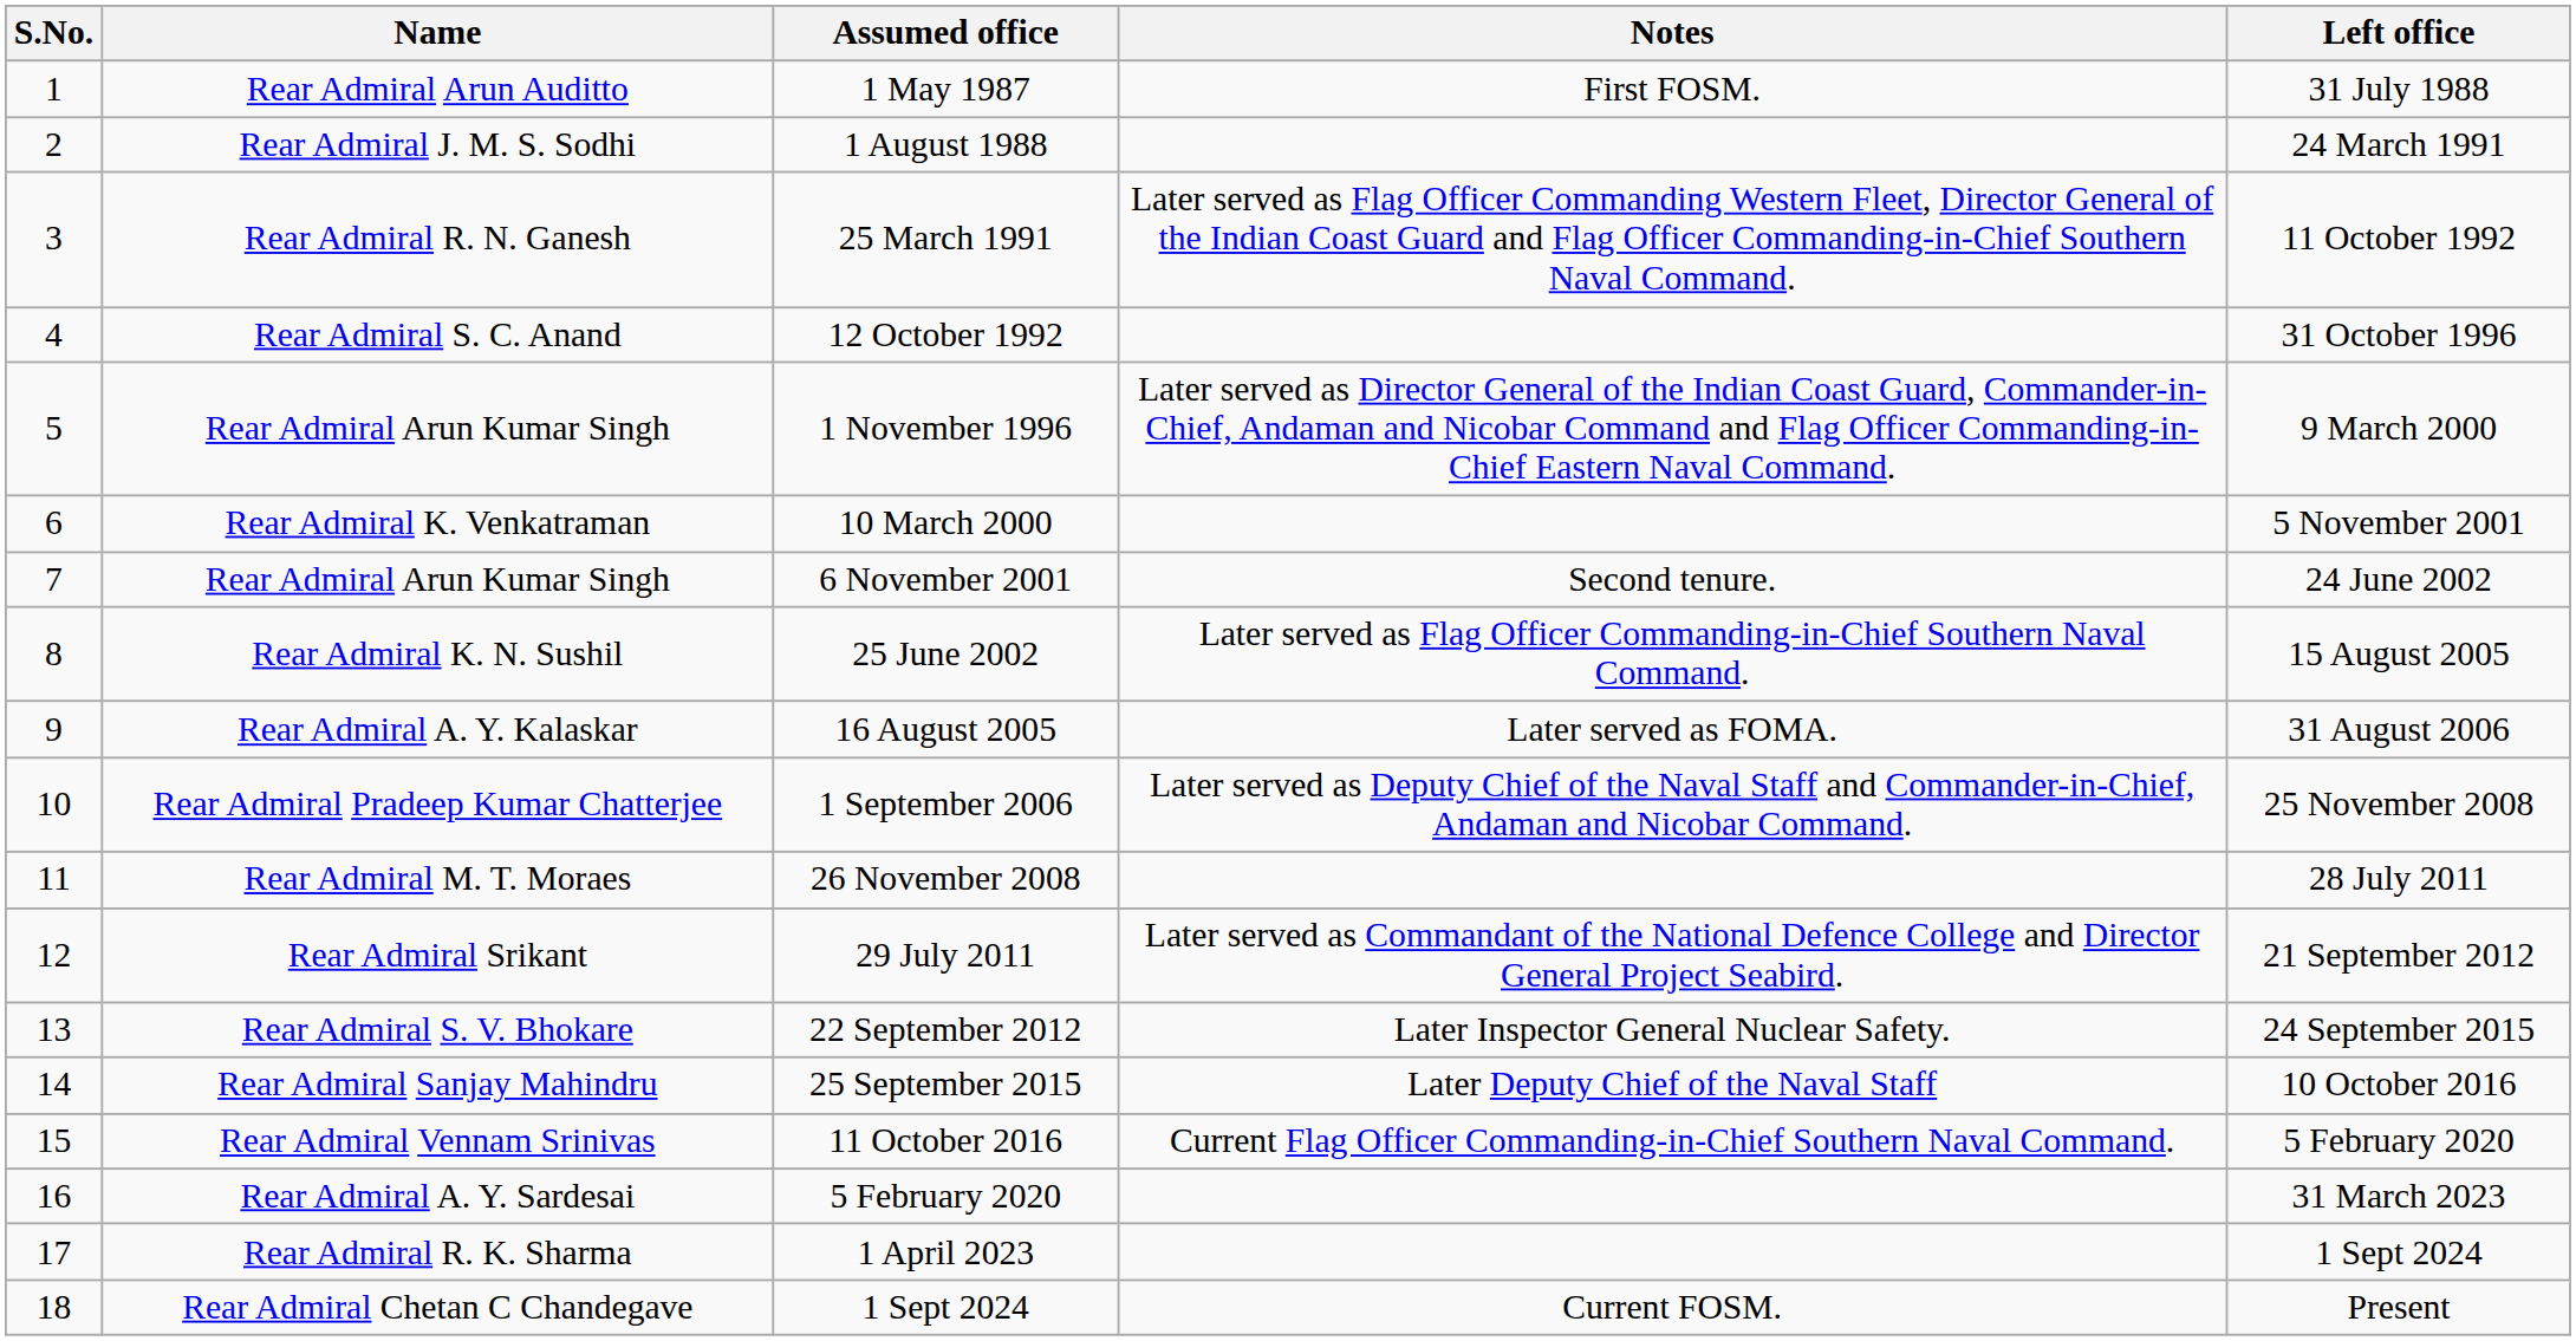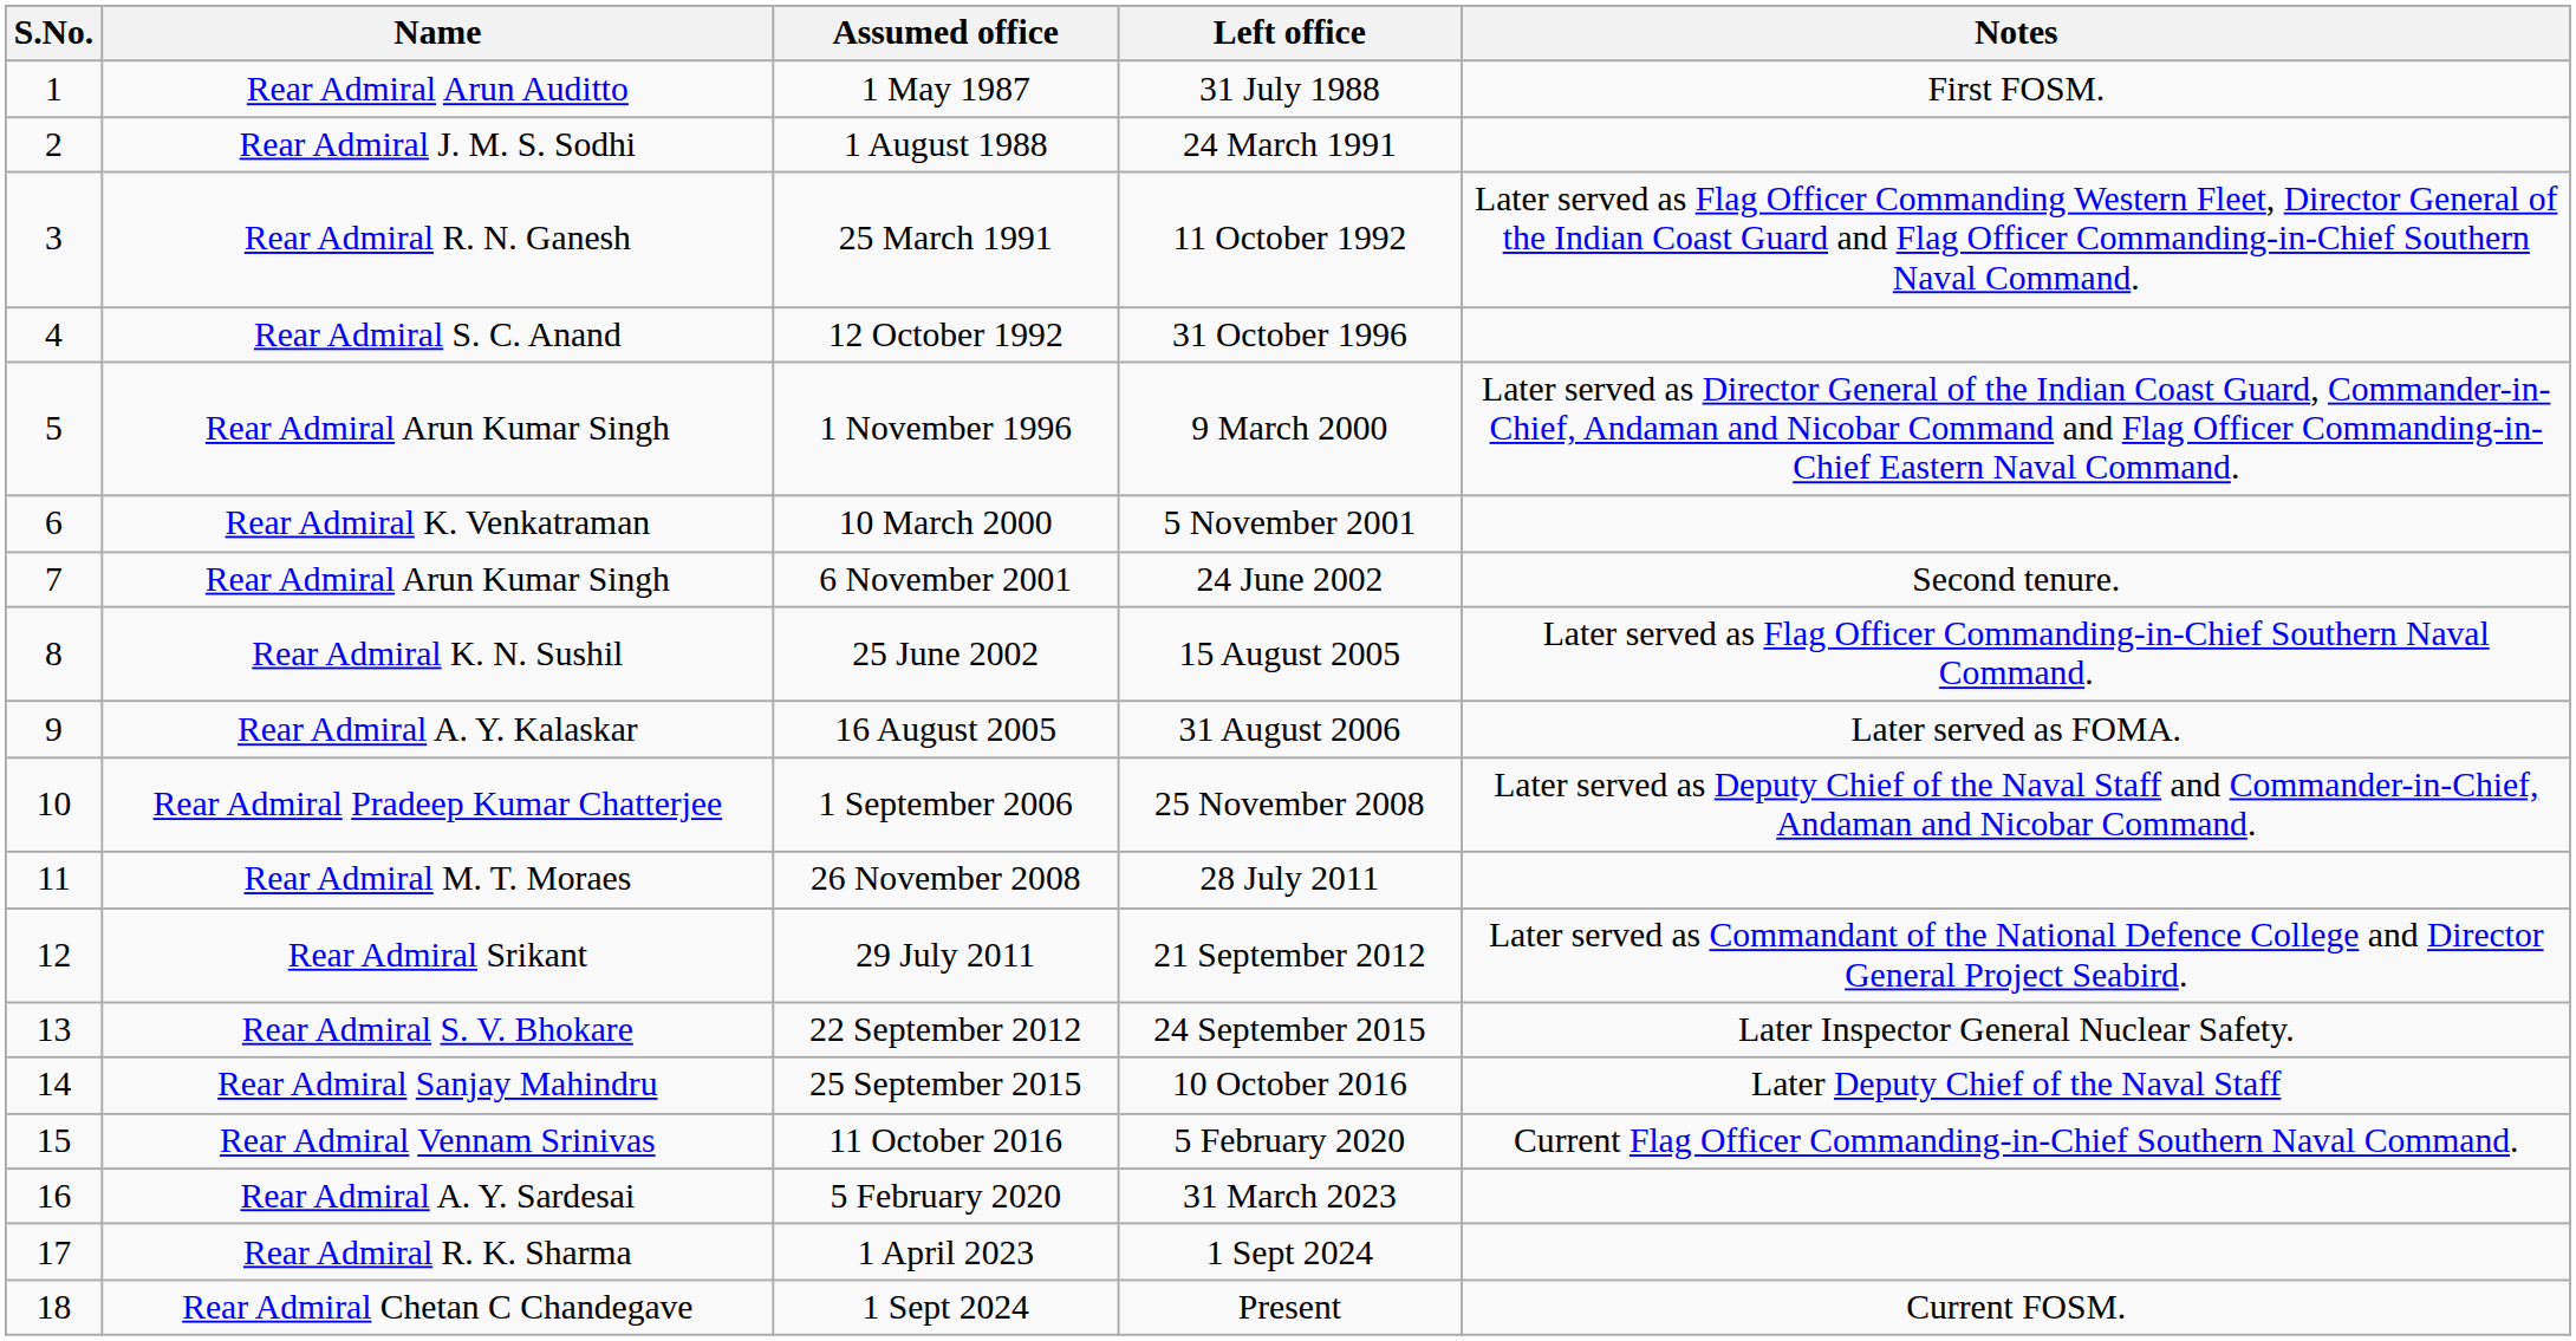columns swapped: Left office <-> Notes
